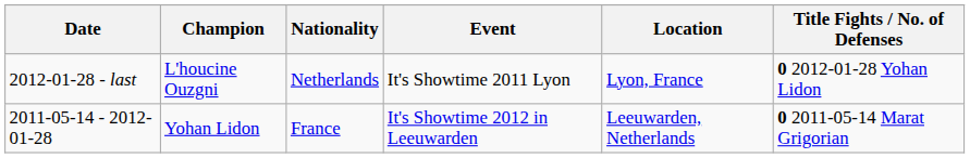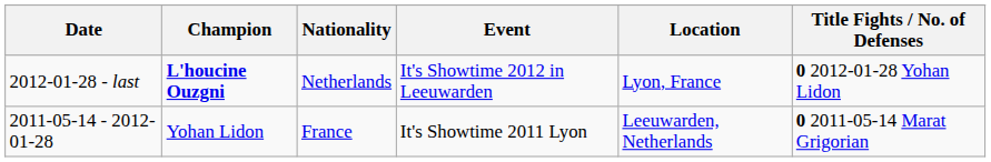2012-01-28 - last | Champion: normal -> bold
2012-01-28 - last | Event: It's Showtime 2011 Lyon -> It's Showtime 2012 in Leeuwarden
2011-05-14 - 2012-01-28 | Event: It's Showtime 2012 in Leeuwarden -> It's Showtime 2011 Lyon
